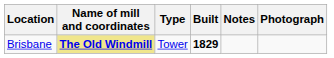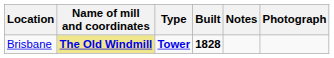Brisbane | Type: normal -> bold
Brisbane | Built: 1829 -> 1828
